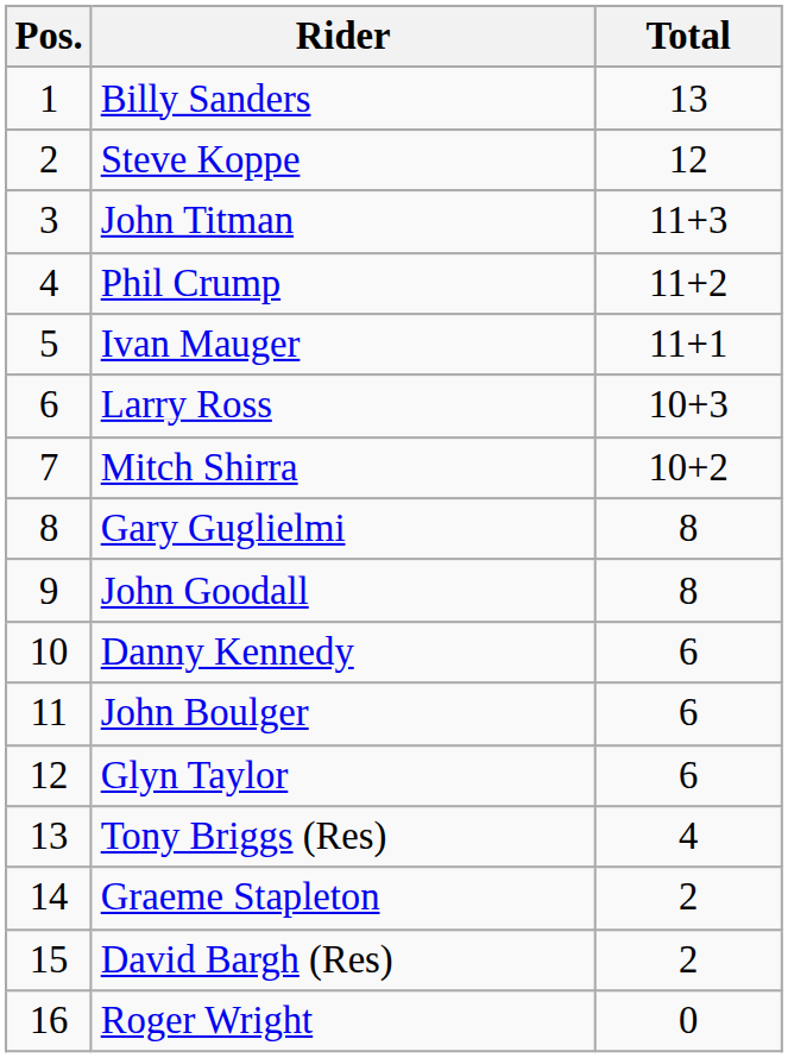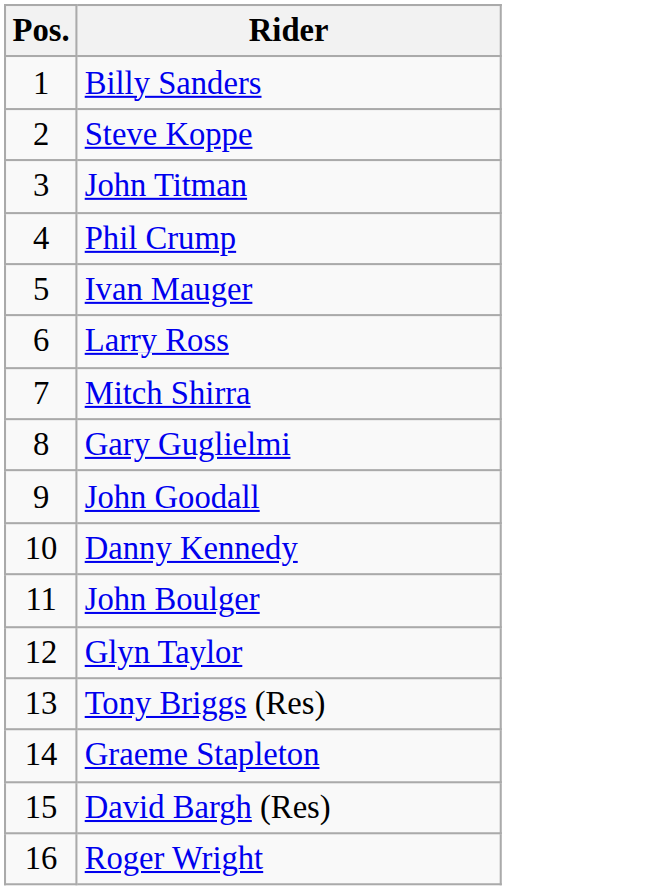- column: Total | 13 | 12 | 11+3 | 11+2 | 11+1 | 10+3 | 10+2 | 8 | 8 | 6 | 6 | 6 | 4 | 2 | 2 | 0
